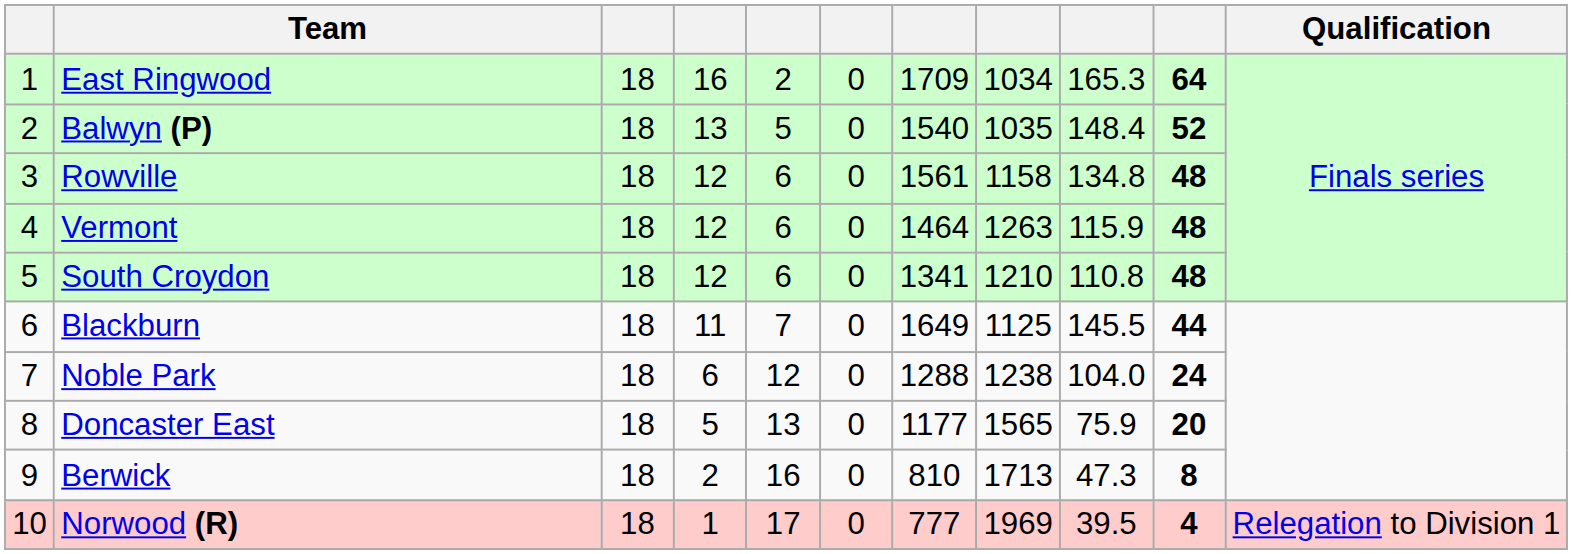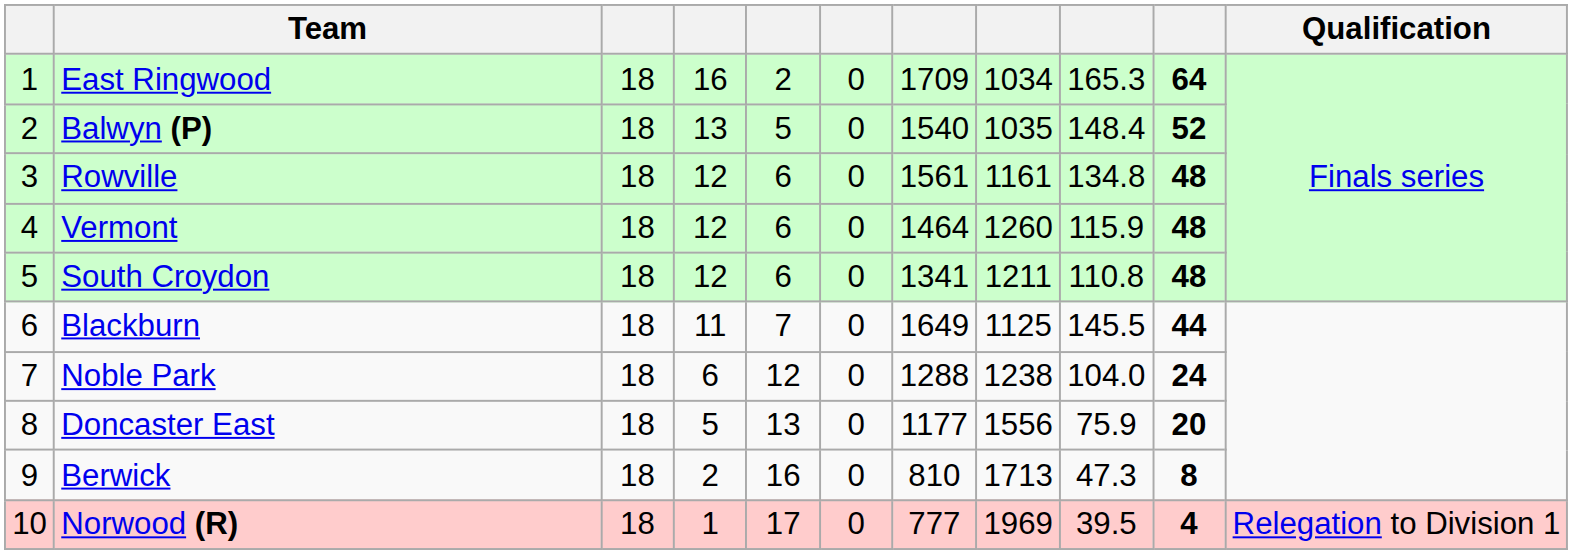Rowville | column 8: 1158 -> 1161
Vermont | column 8: 1263 -> 1260
South Croydon | column 8: 1210 -> 1211
Doncaster East | column 8: 1565 -> 1556
